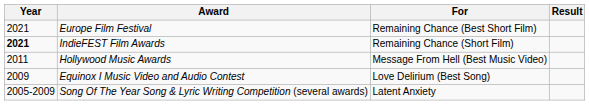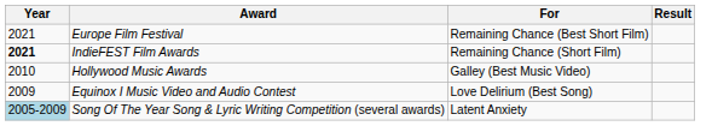- row: 2011 | Hollywood Music Awards | Message From Hell (Best Music Video)
+ row: 2010 | Hollywood Music Awards | Galley (Best Music Video)
Latent Anxiety | Year: no background -> lightblue background
